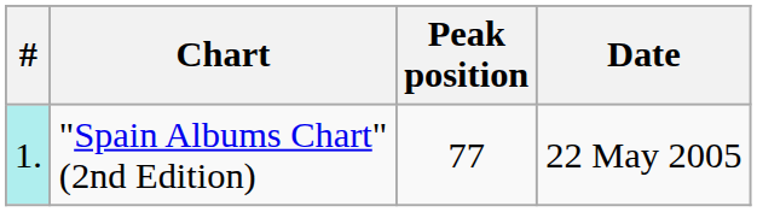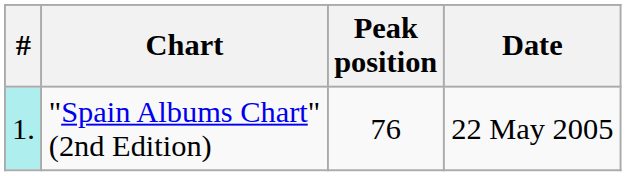"Spain Albums Chart" (2nd Edition) | Peak position: 77 -> 76
